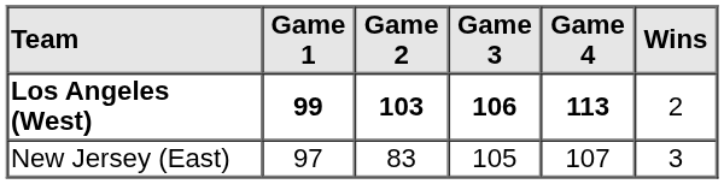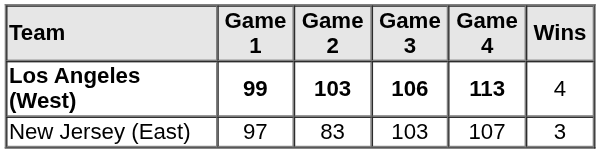Los Angeles (West) | Wins: 2 -> 4
New Jersey (East) | Game 3: 105 -> 103
